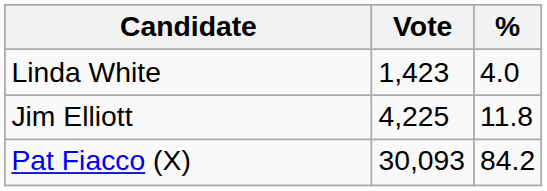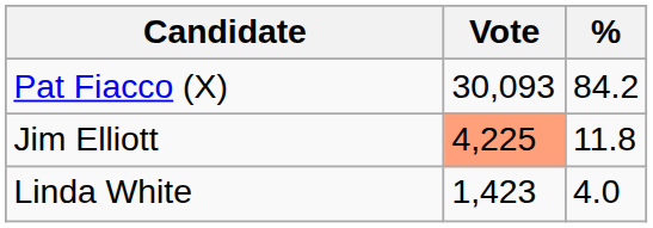rows swapped: Pat Fiacco (X) <-> Linda White
Jim Elliott | Vote: no background -> lightsalmon background
